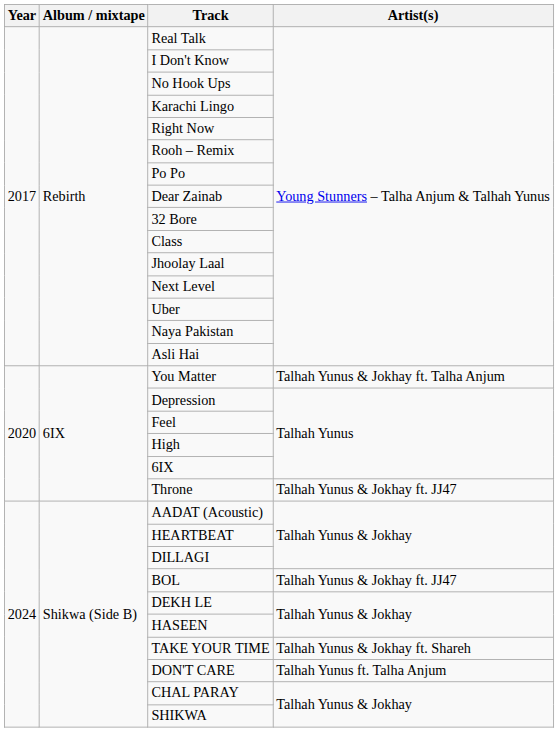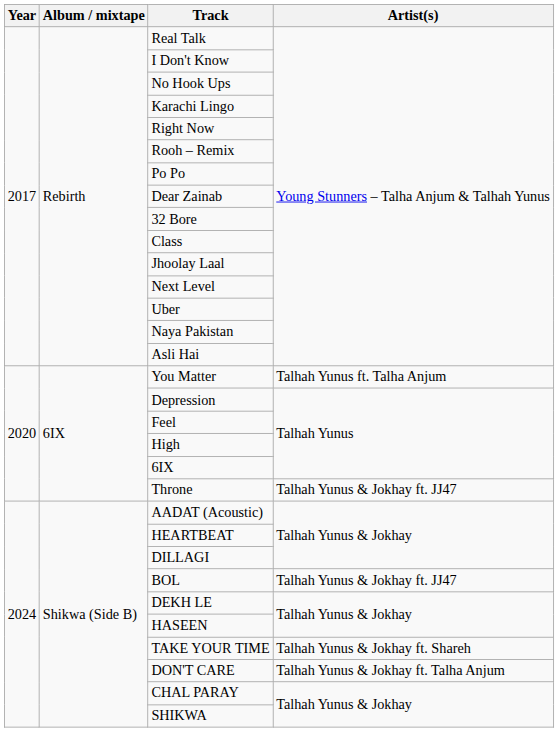You Matter | Artist(s): Talhah Yunus & Jokhay ft. Talha Anjum -> Talhah Yunus ft. Talha Anjum
DON'T CARE | Artist(s): Talhah Yunus ft. Talha Anjum -> Talhah Yunus & Jokhay ft. Talha Anjum
